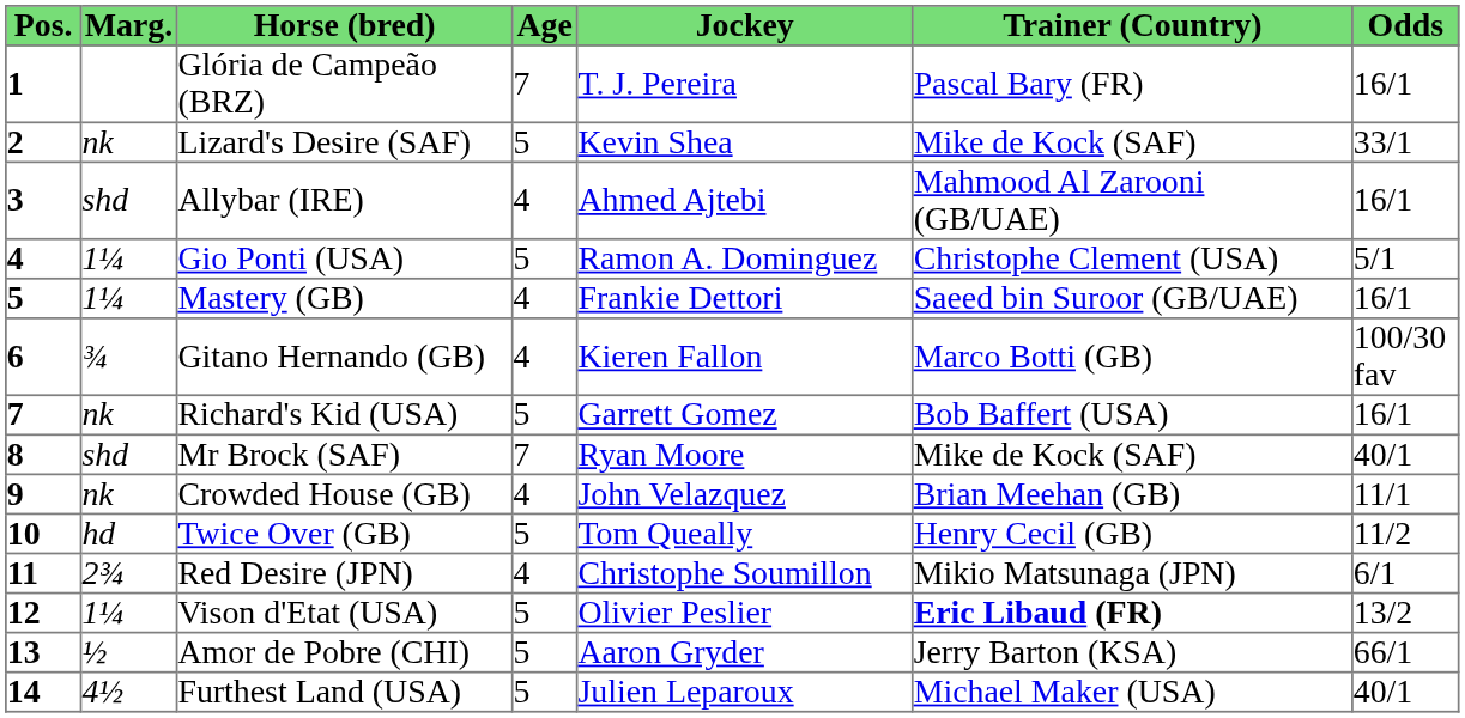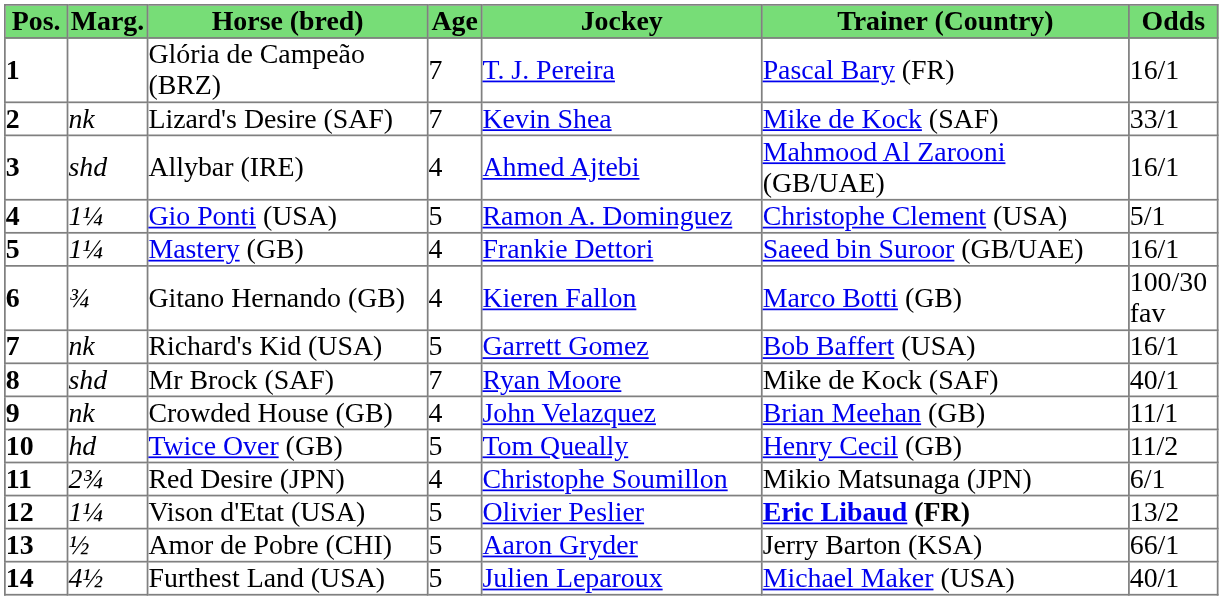Lizard's Desire (SAF) | Age: 5 -> 7
